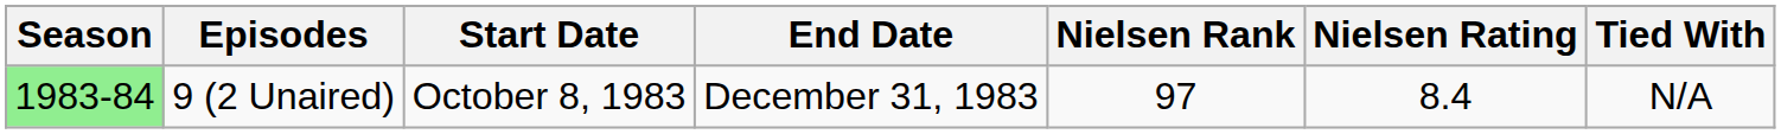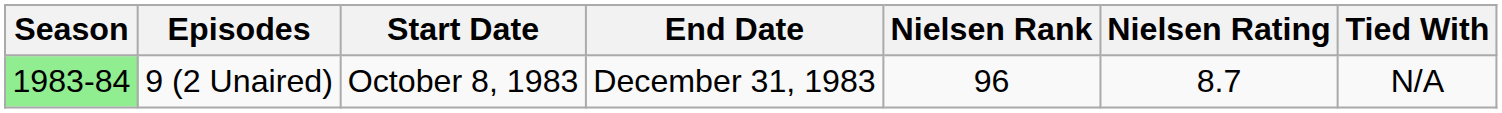9 (2 Unaired) | Nielsen Rank: 97 -> 96
9 (2 Unaired) | Nielsen Rating: 8.4 -> 8.7
